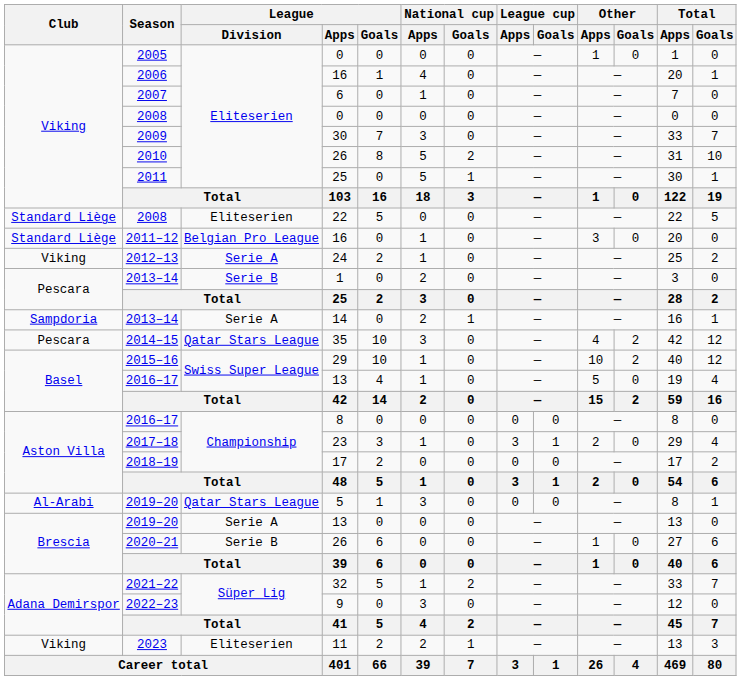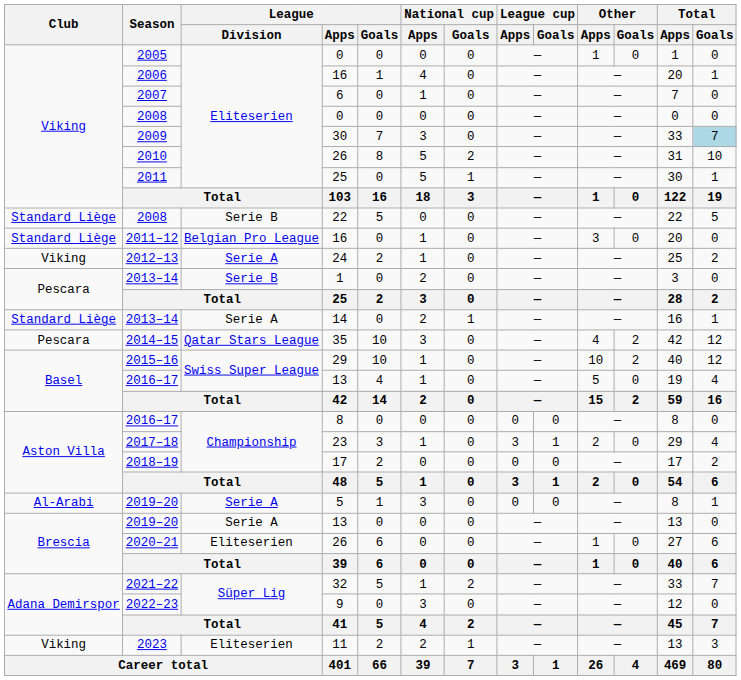2009 | Total / Goals: no background -> lightblue background
2008 / 22 | League / Division: Eliteserien -> Serie B
2013–14 / 14 | Club: Sampdoria -> Standard Liège
2019–20 / 5 | League / Division: Qatar Stars League -> Serie A
2020–21 | League / Division: Serie B -> Eliteserien
